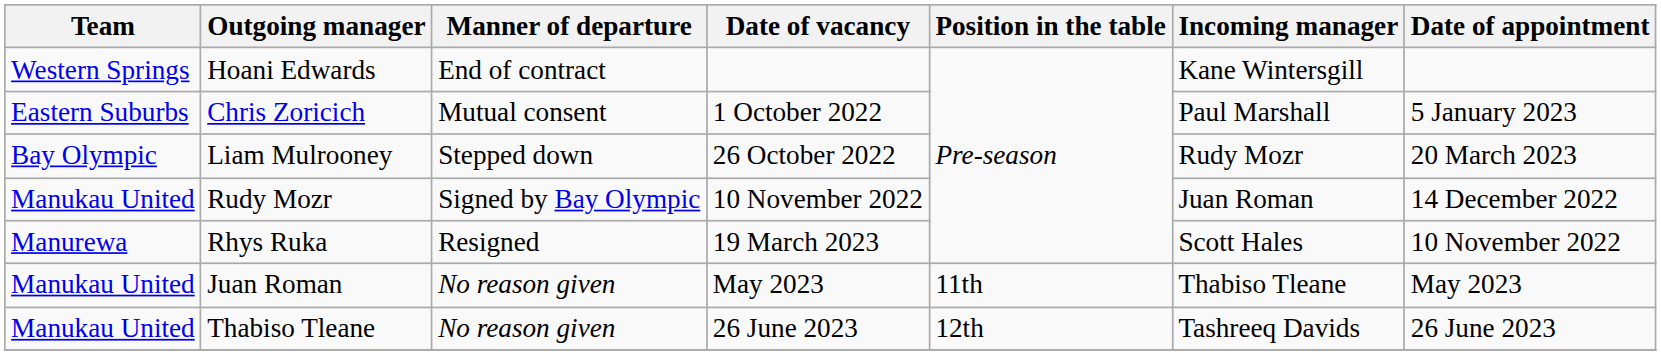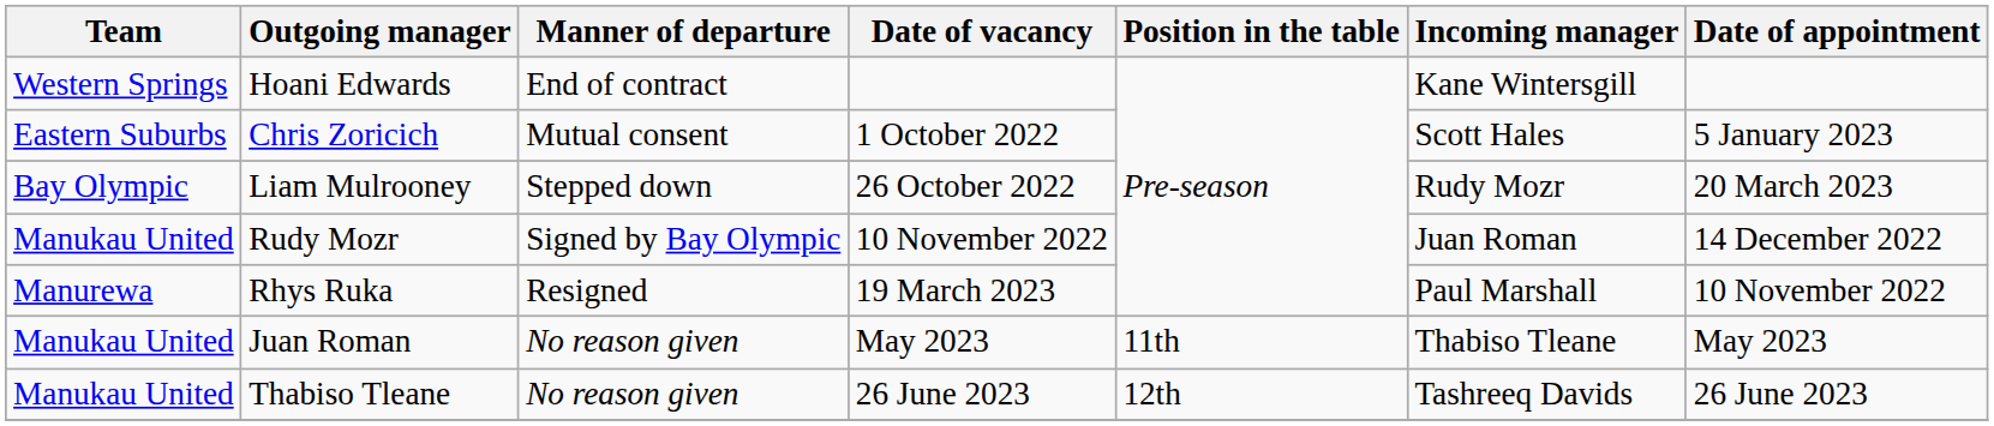Chris Zoricich | Incoming manager: Paul Marshall -> Scott Hales
Rhys Ruka | Incoming manager: Scott Hales -> Paul Marshall
